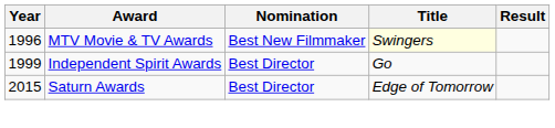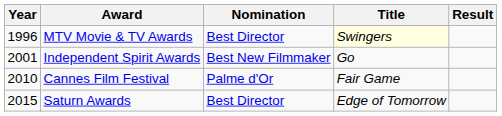MTV Movie & TV Awards | Nomination: Best New Filmmaker -> Best Director
Independent Spirit Awards | Year: 1999 -> 2001
Independent Spirit Awards | Nomination: Best Director -> Best New Filmmaker
+ row: 2010 | Cannes Film Festival | Palme d'Or | Fair Game
